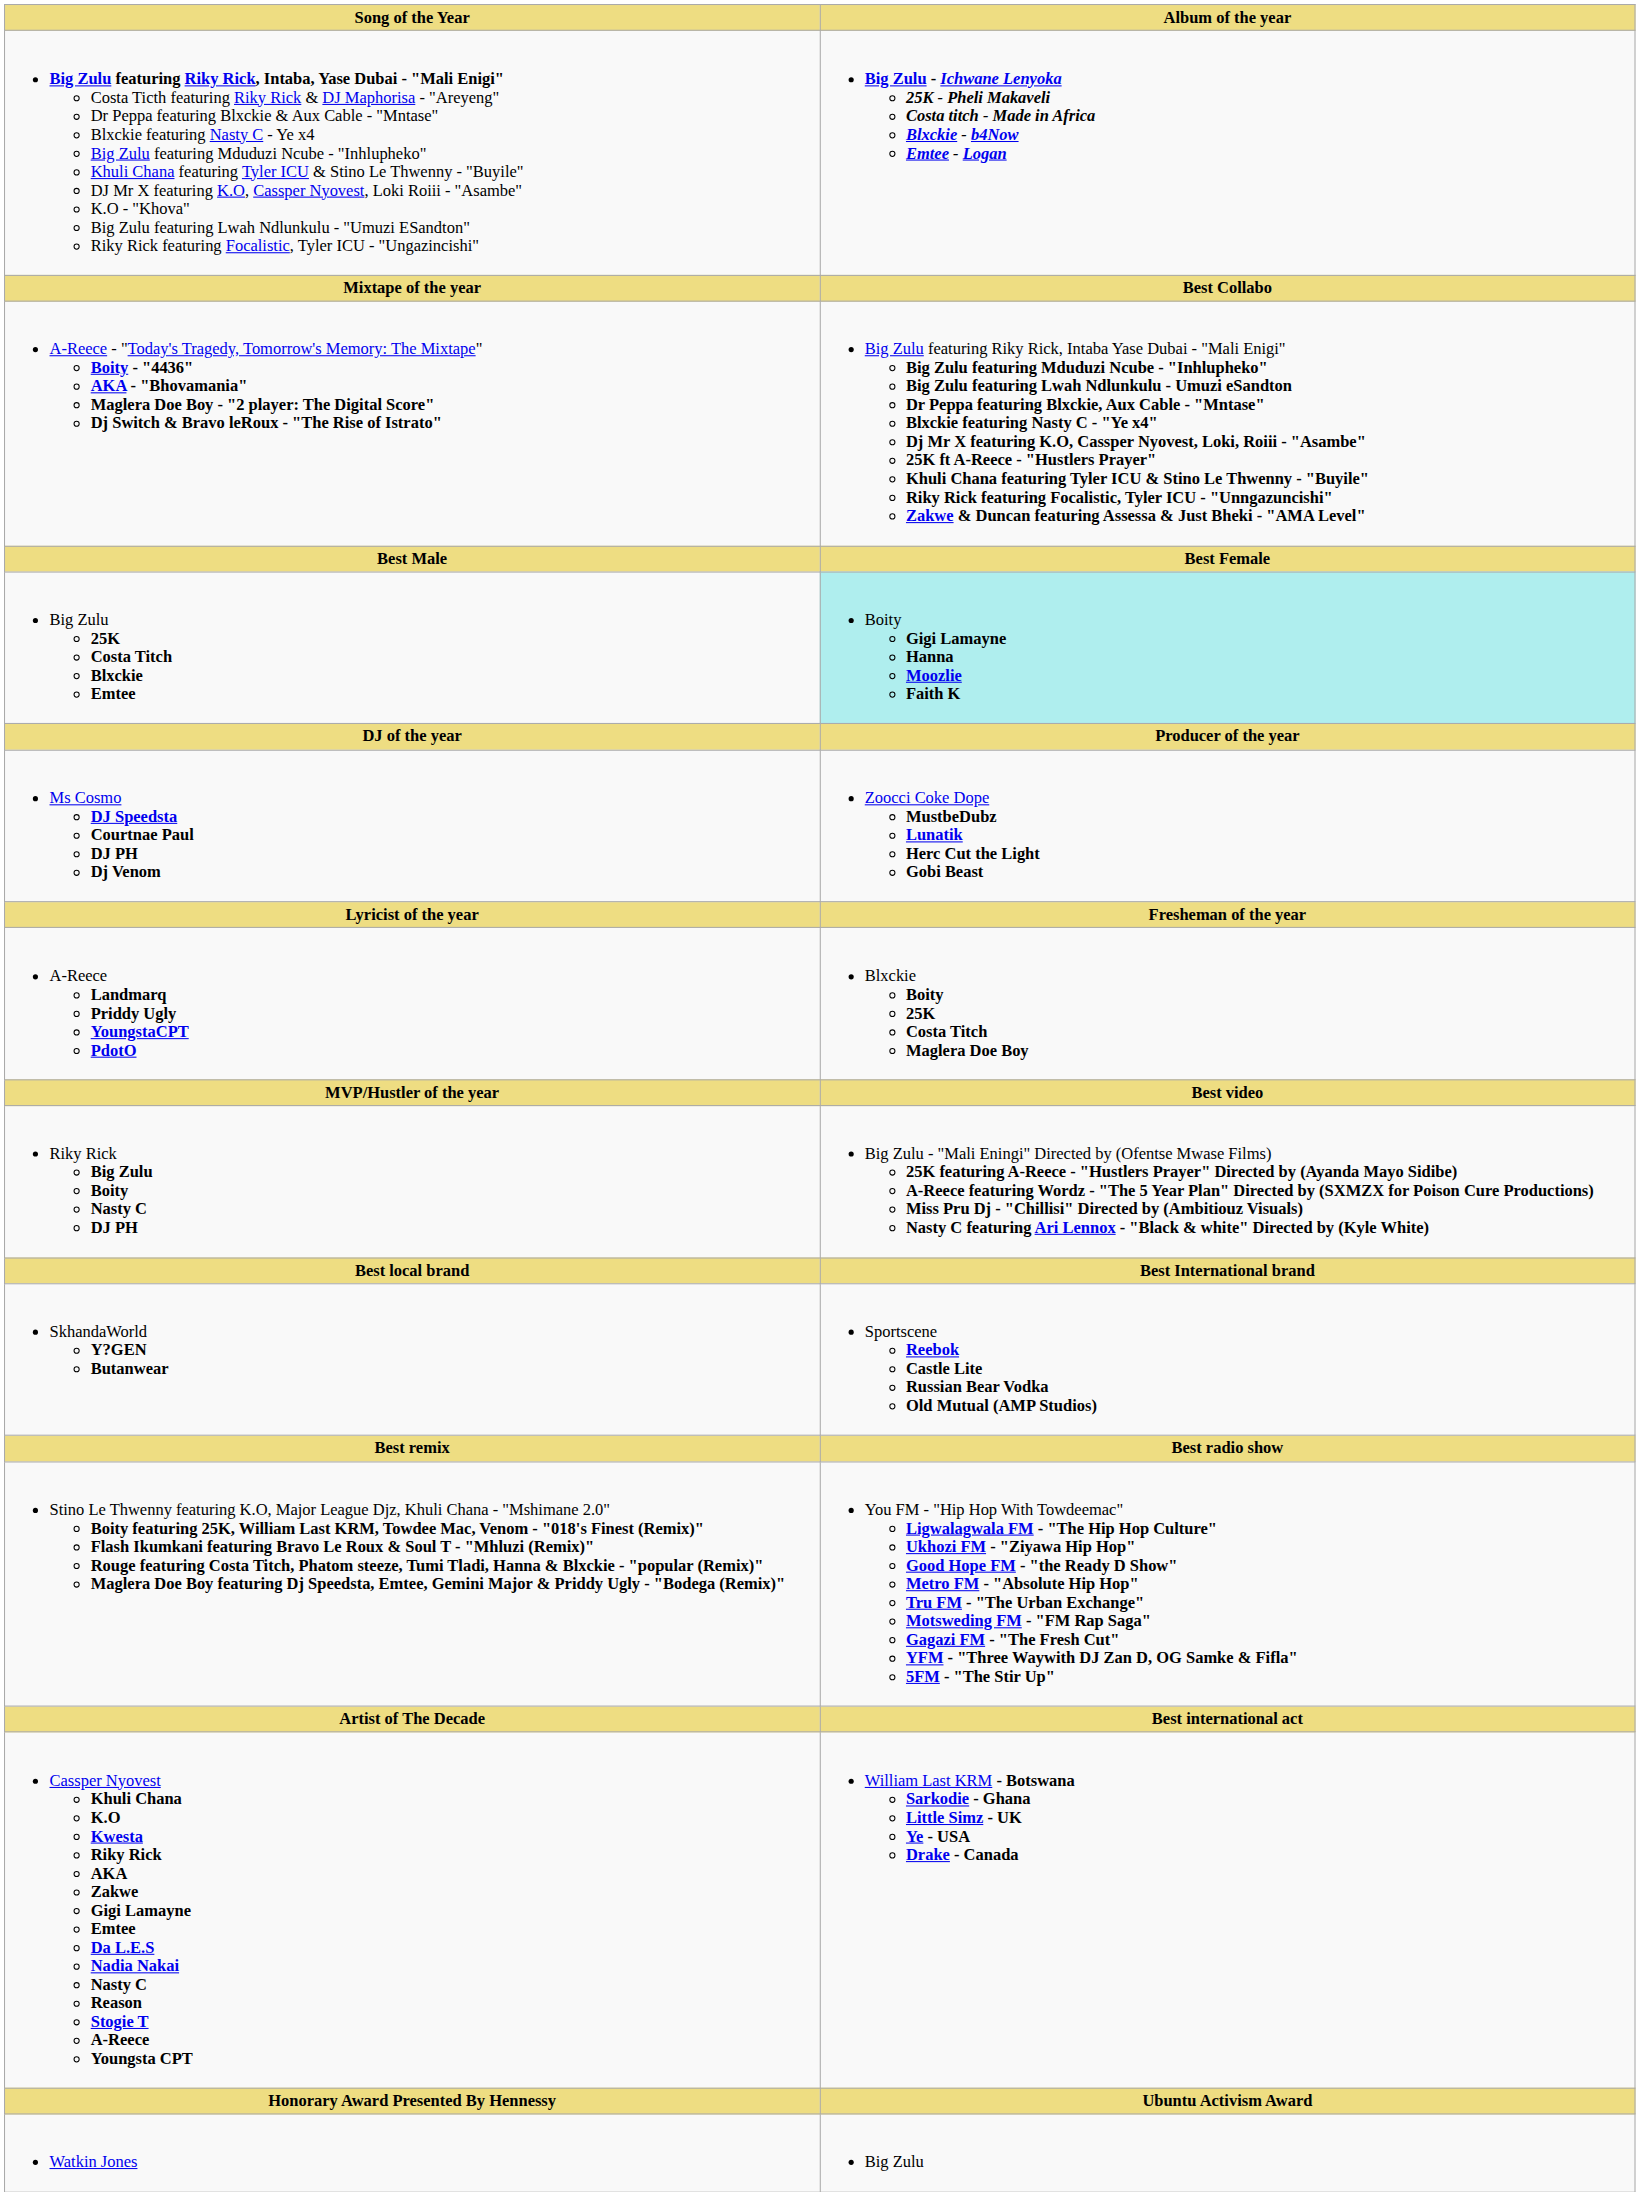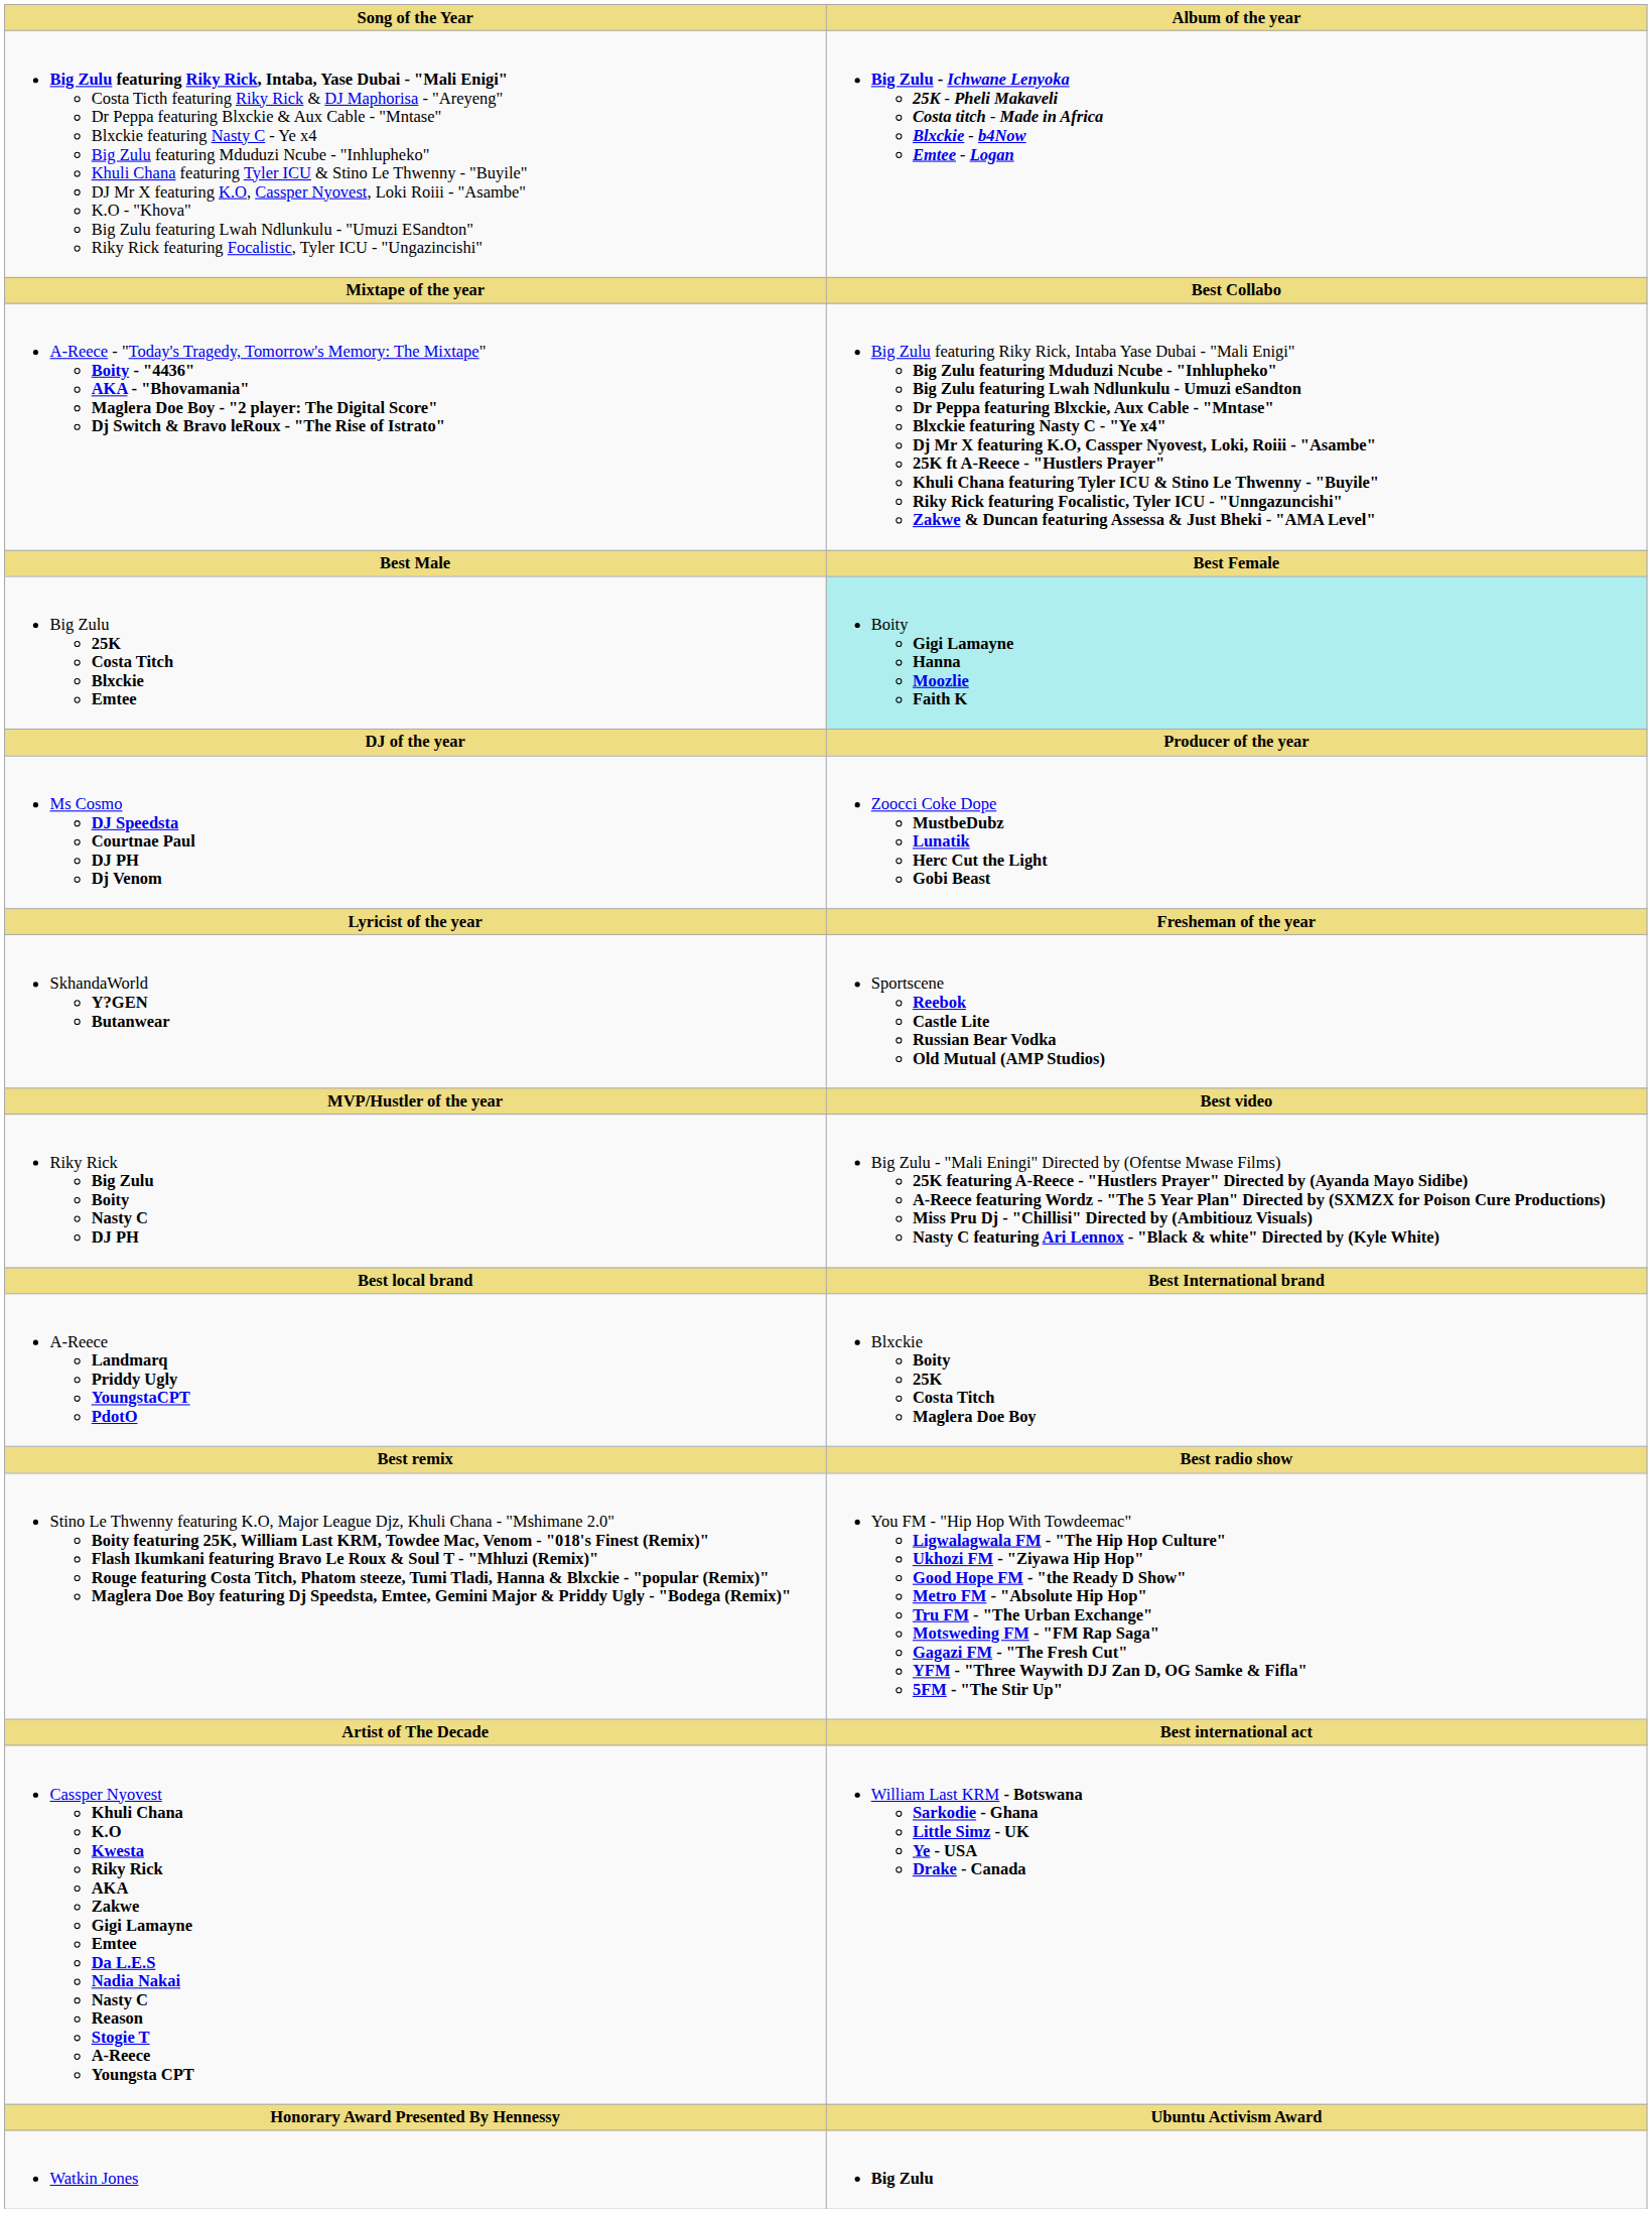rows swapped: A-Reece Landmarq Priddy Ugly YoungstaCPT PdotO <-> SkhandaWorld Y?GEN Butanwear
Watkin Jones | Album of the year: normal -> bold
